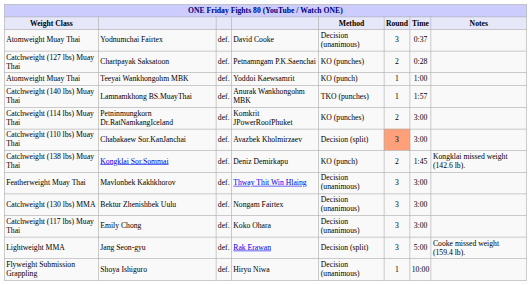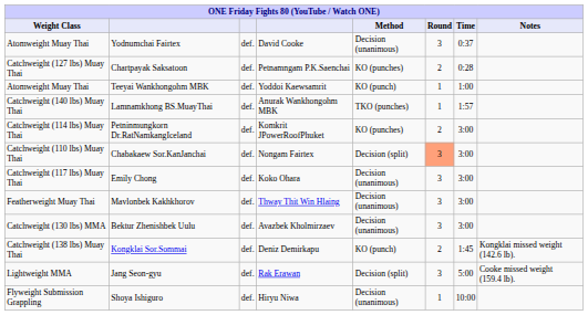Chabakaew Sor.KanJanchai | column 4: Avazbek Kholmirzaev -> Nongam Fairtex
rows swapped: Kongklai Sor.Sommai <-> Emily Chong
Bektur Zhenishbek Uulu | column 4: Nongam Fairtex -> Avazbek Kholmirzaev
